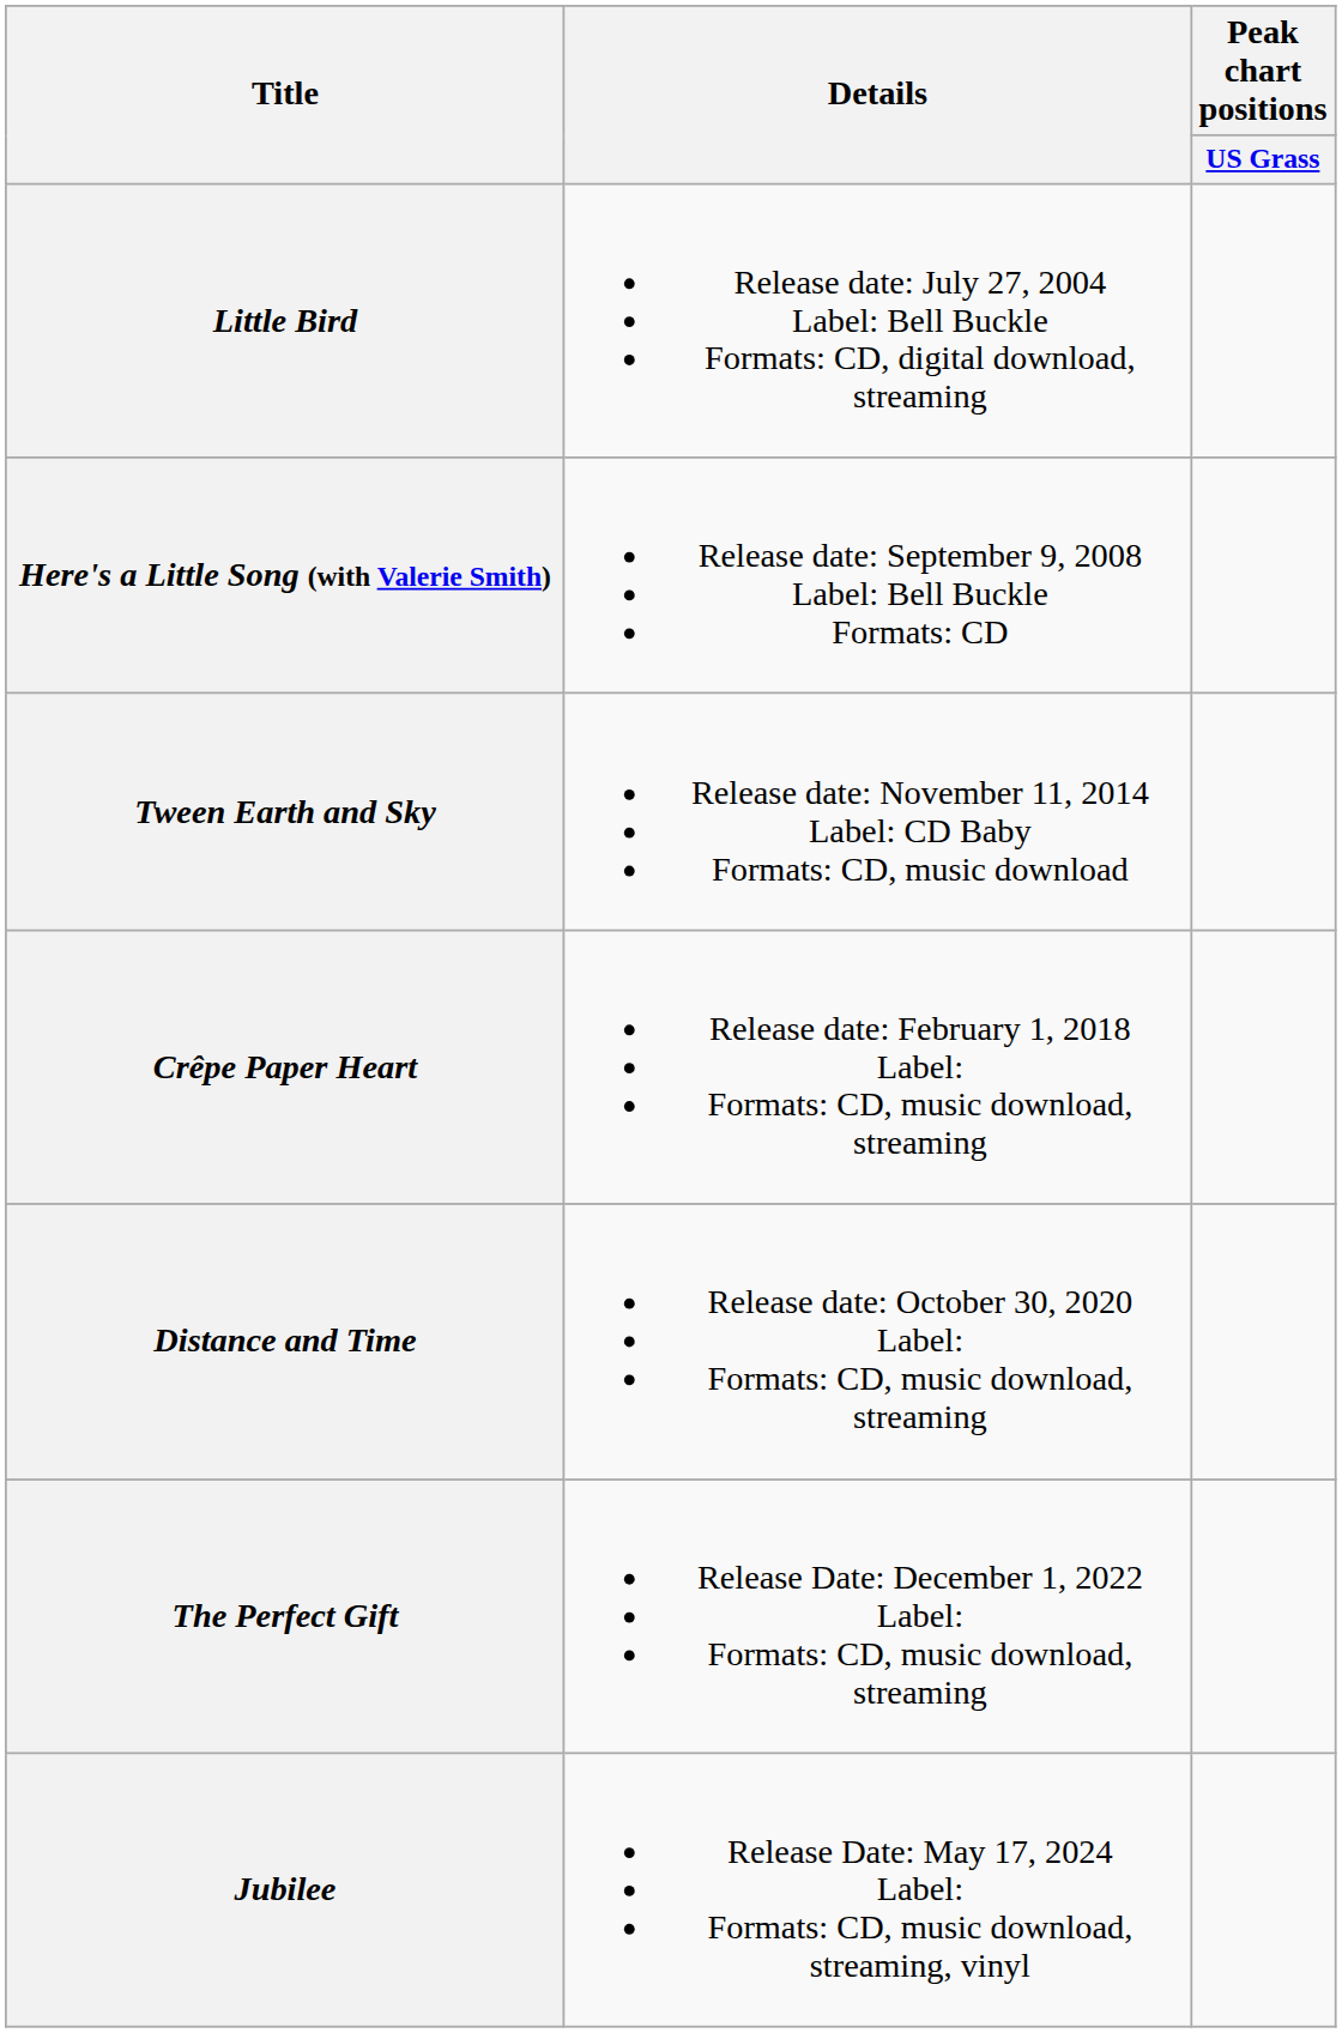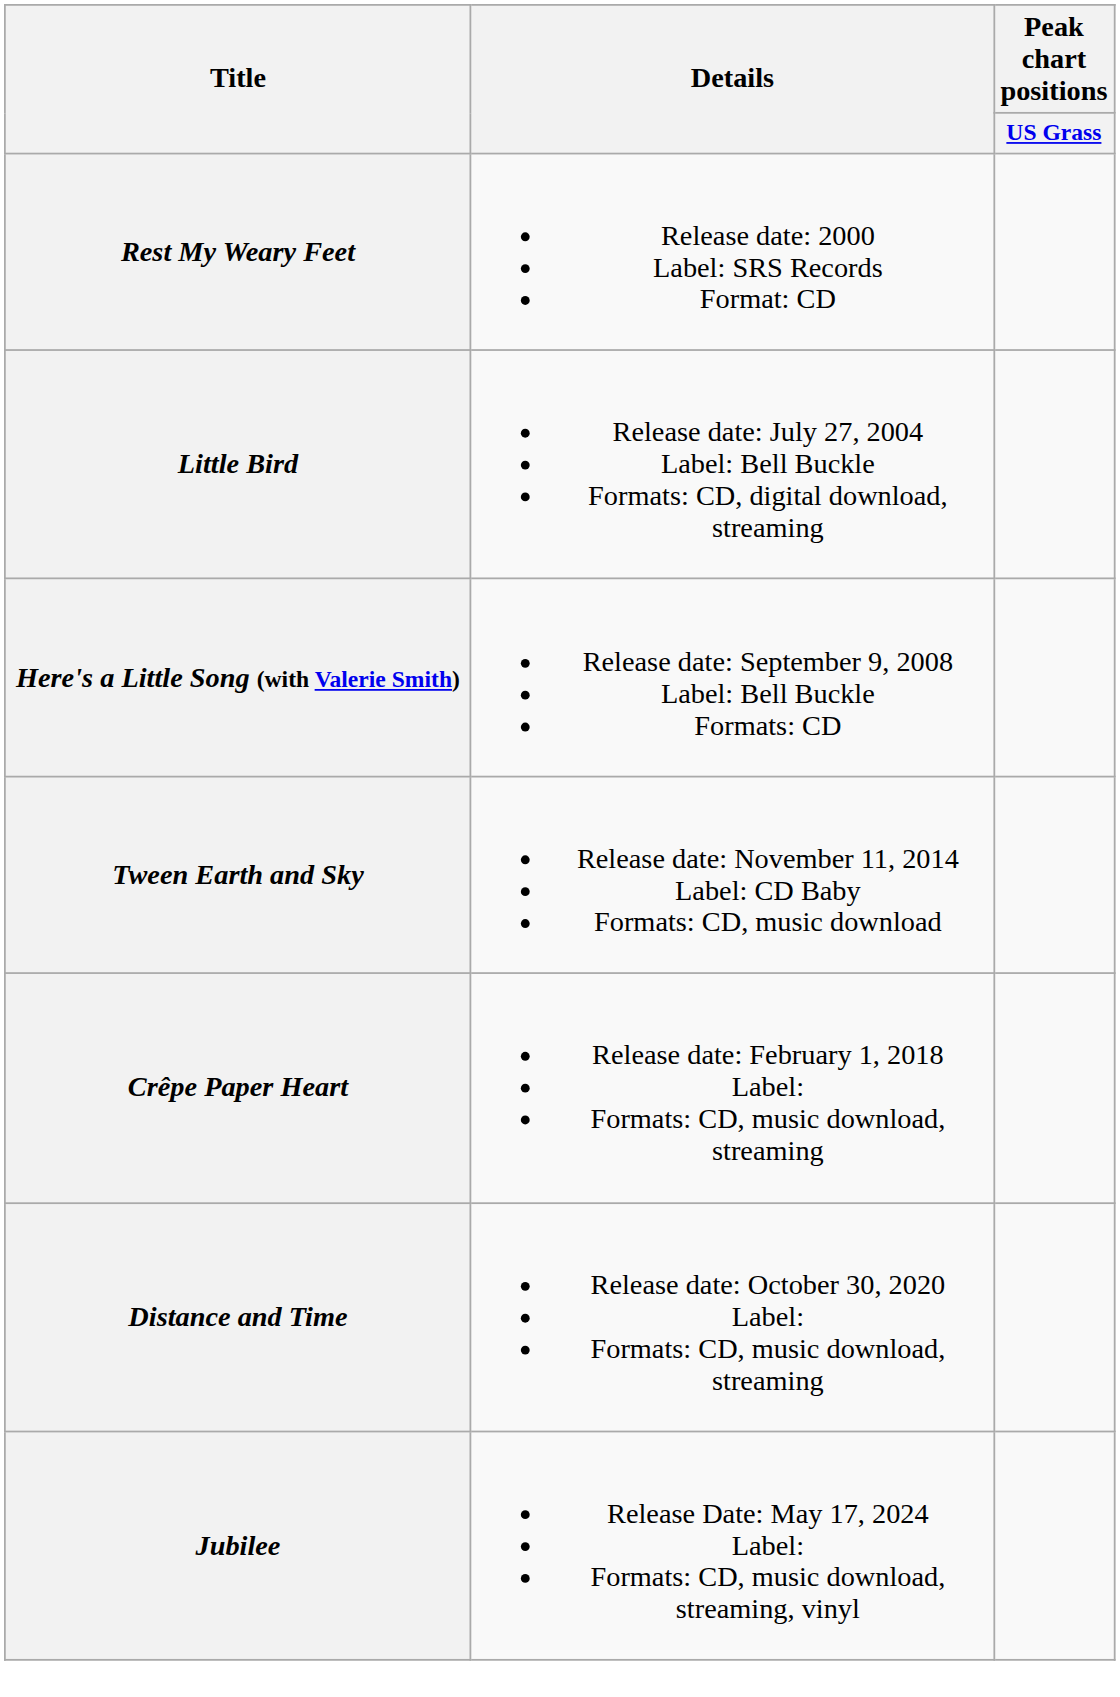+ row: Rest My Weary Feet | Release date: 2000 Label: SRS Records Format: CD
- row: The Perfect Gift | Release Date: December 1, 2022 Label: Formats: CD, music download, streaming
